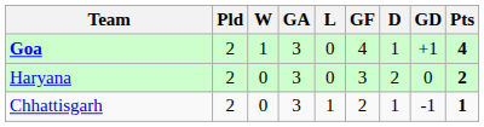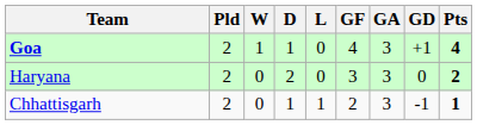columns swapped: D <-> GA
